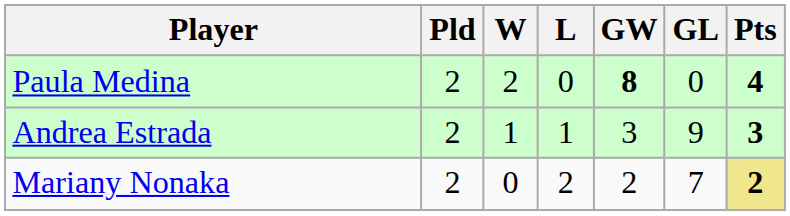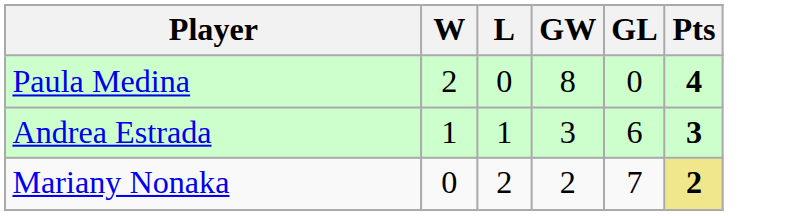- column: Pld | 2 | 2 | 2
Paula Medina | GW: bold -> normal
Andrea Estrada | GL: 9 -> 6
